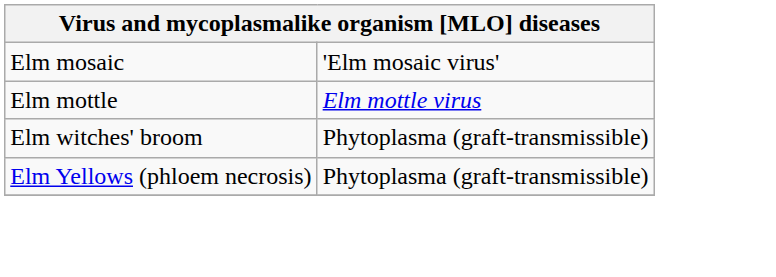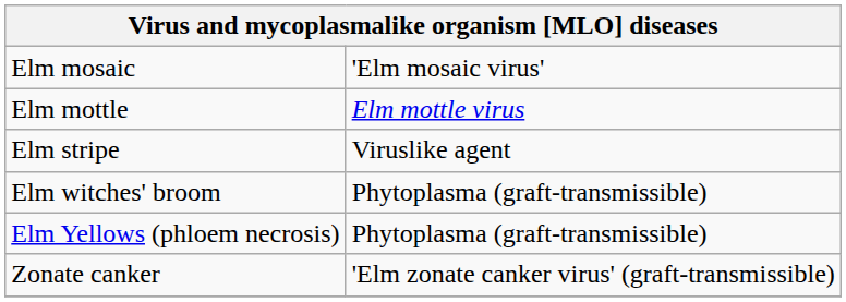+ row: Elm stripe | Viruslike agent
+ row: Zonate canker | 'Elm zonate canker virus' (graft-transmissible)
